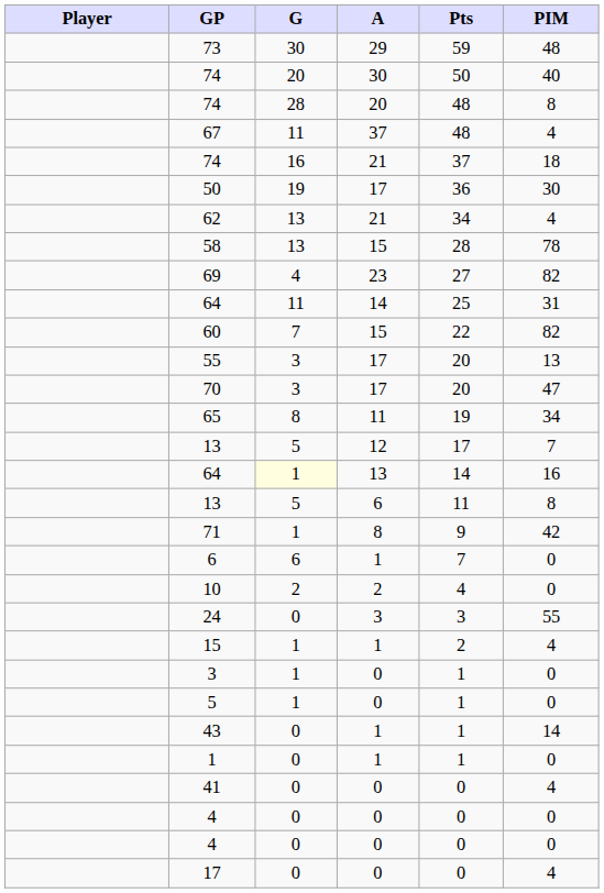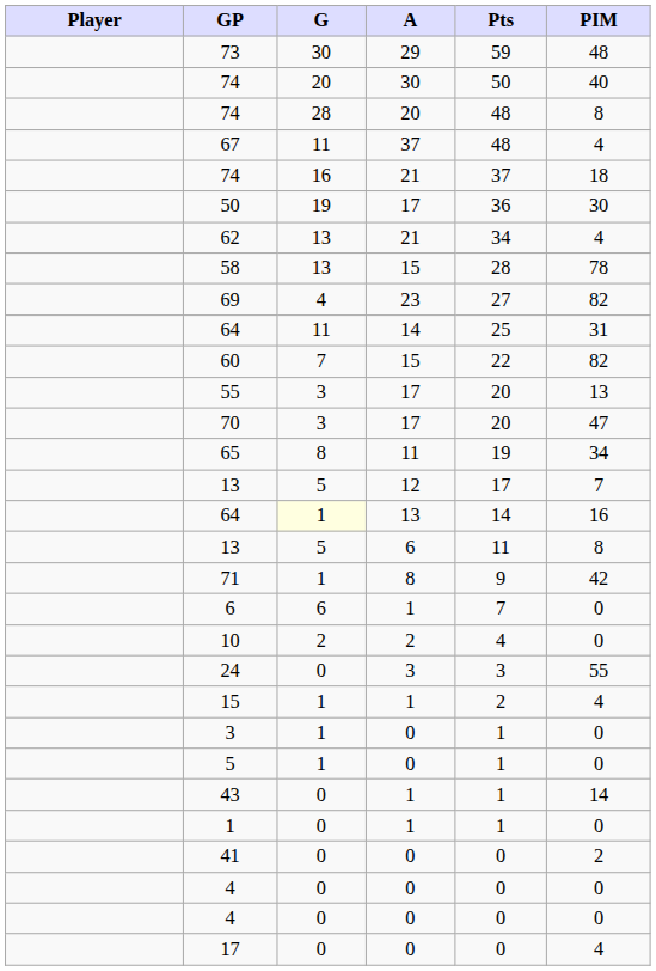41 | PIM: 4 -> 2
